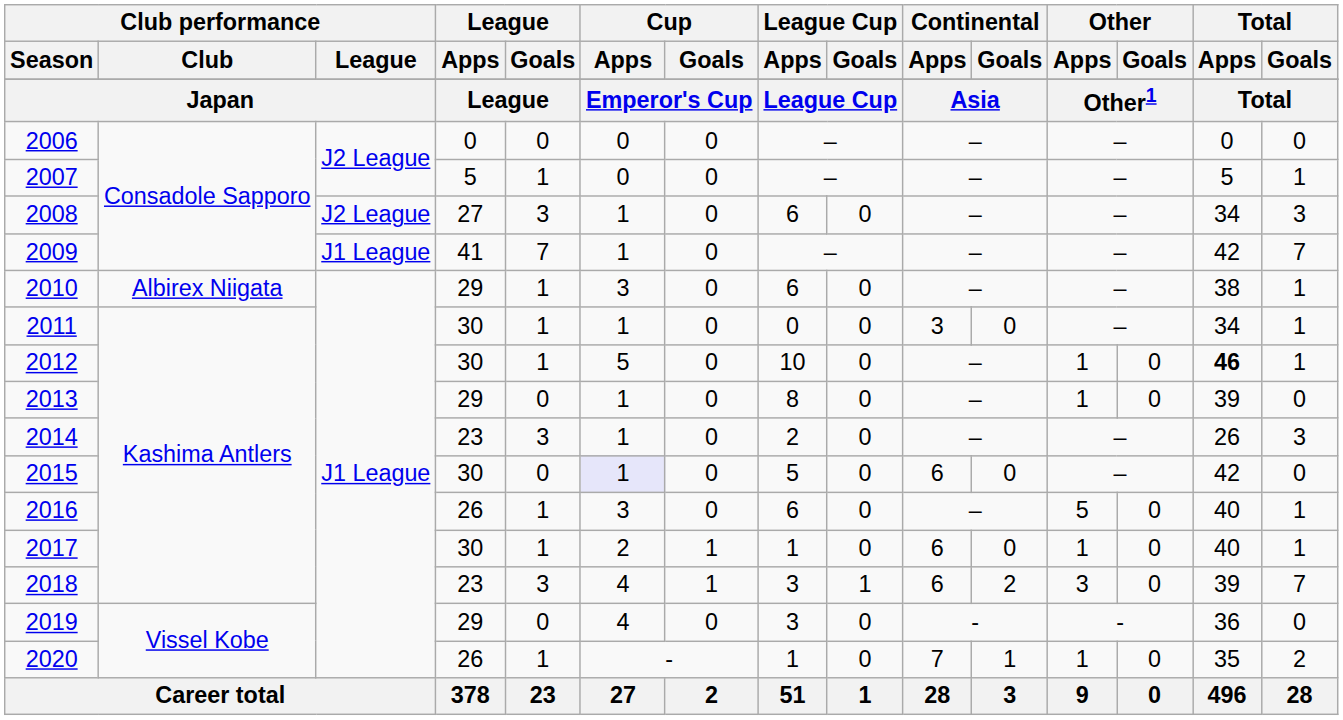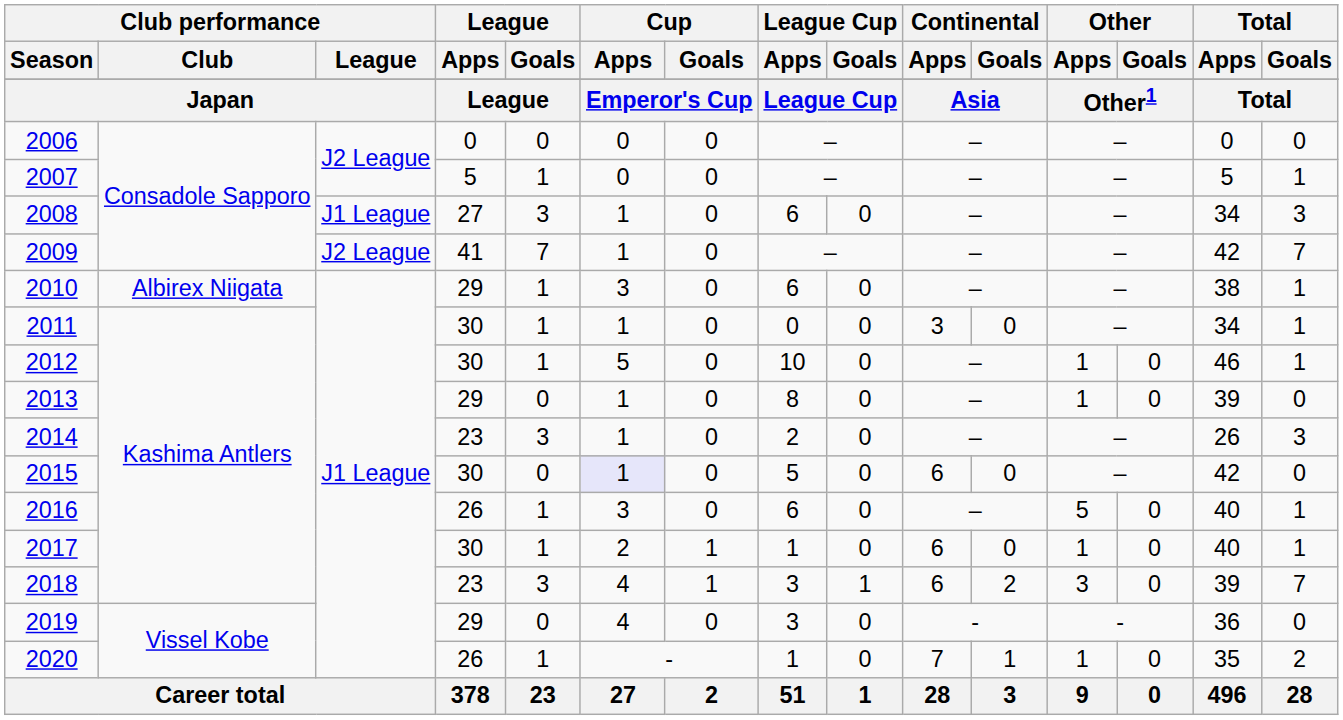2008 | Club performance / League: J2 League -> J1 League
2009 | Club performance / League: J1 League -> J2 League
2012 | Total / Apps: bold -> normal
